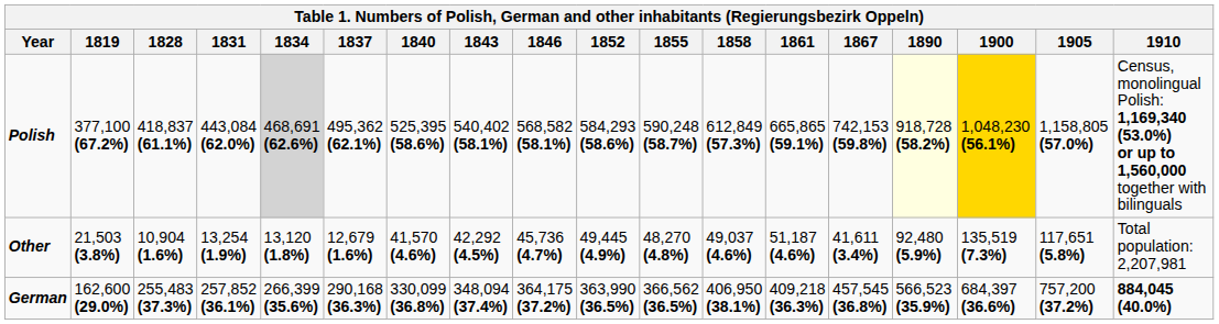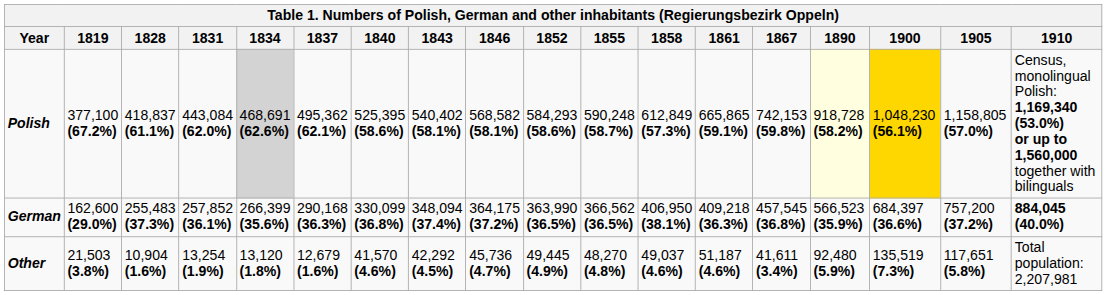rows swapped: German <-> Other
